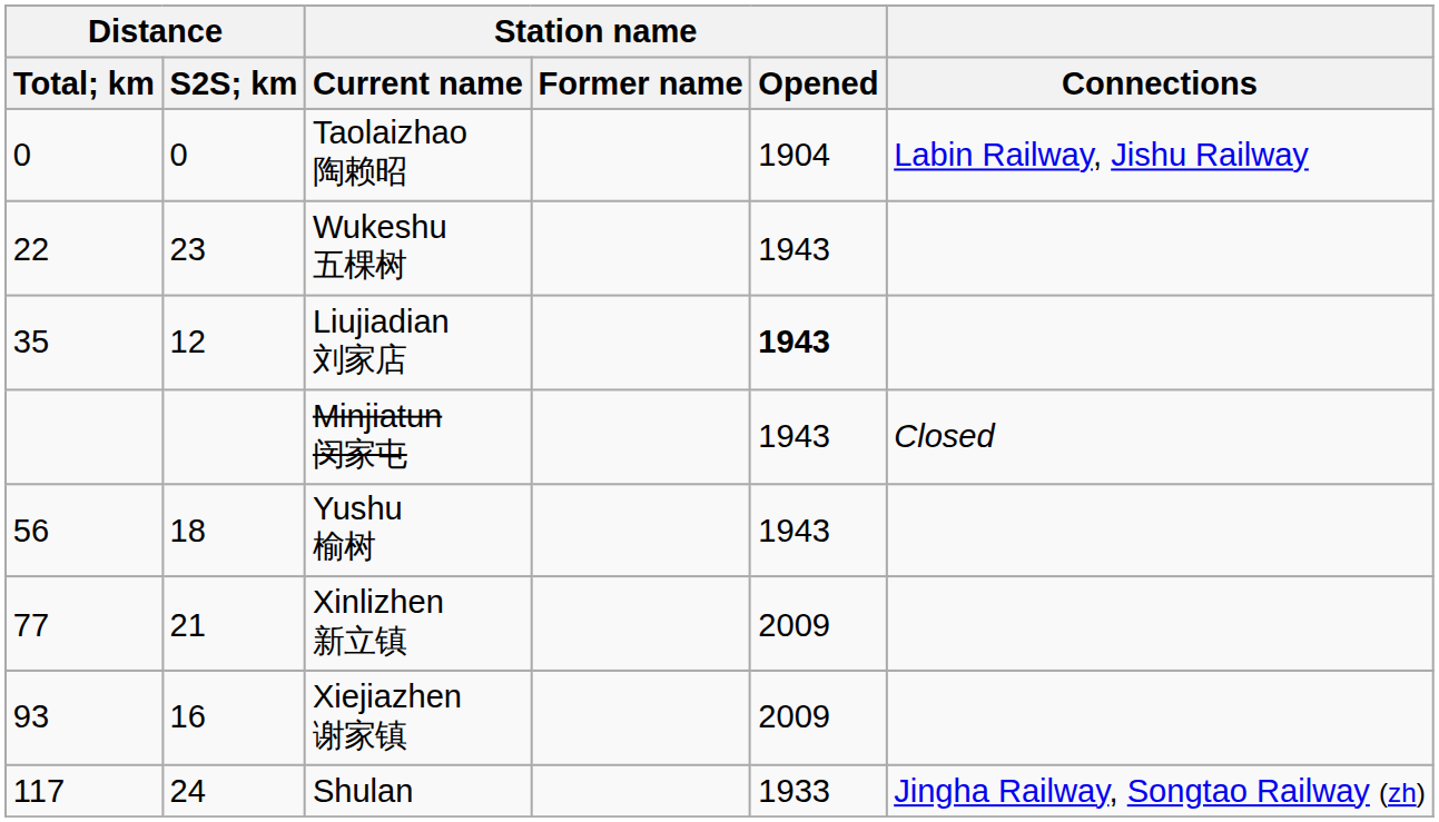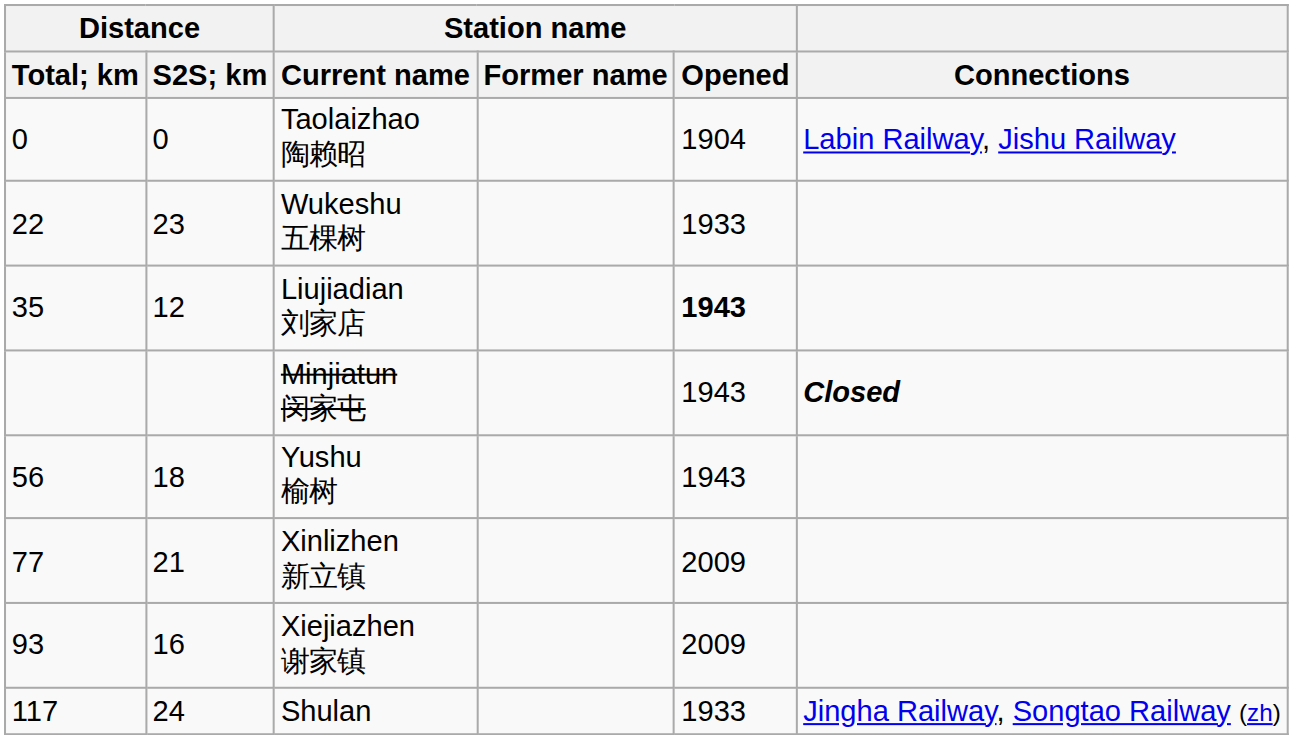Wukeshu 五棵树 | Station name / Opened: 1943 -> 1933
Minjiatun 闵家屯 | Connections: normal -> bold
